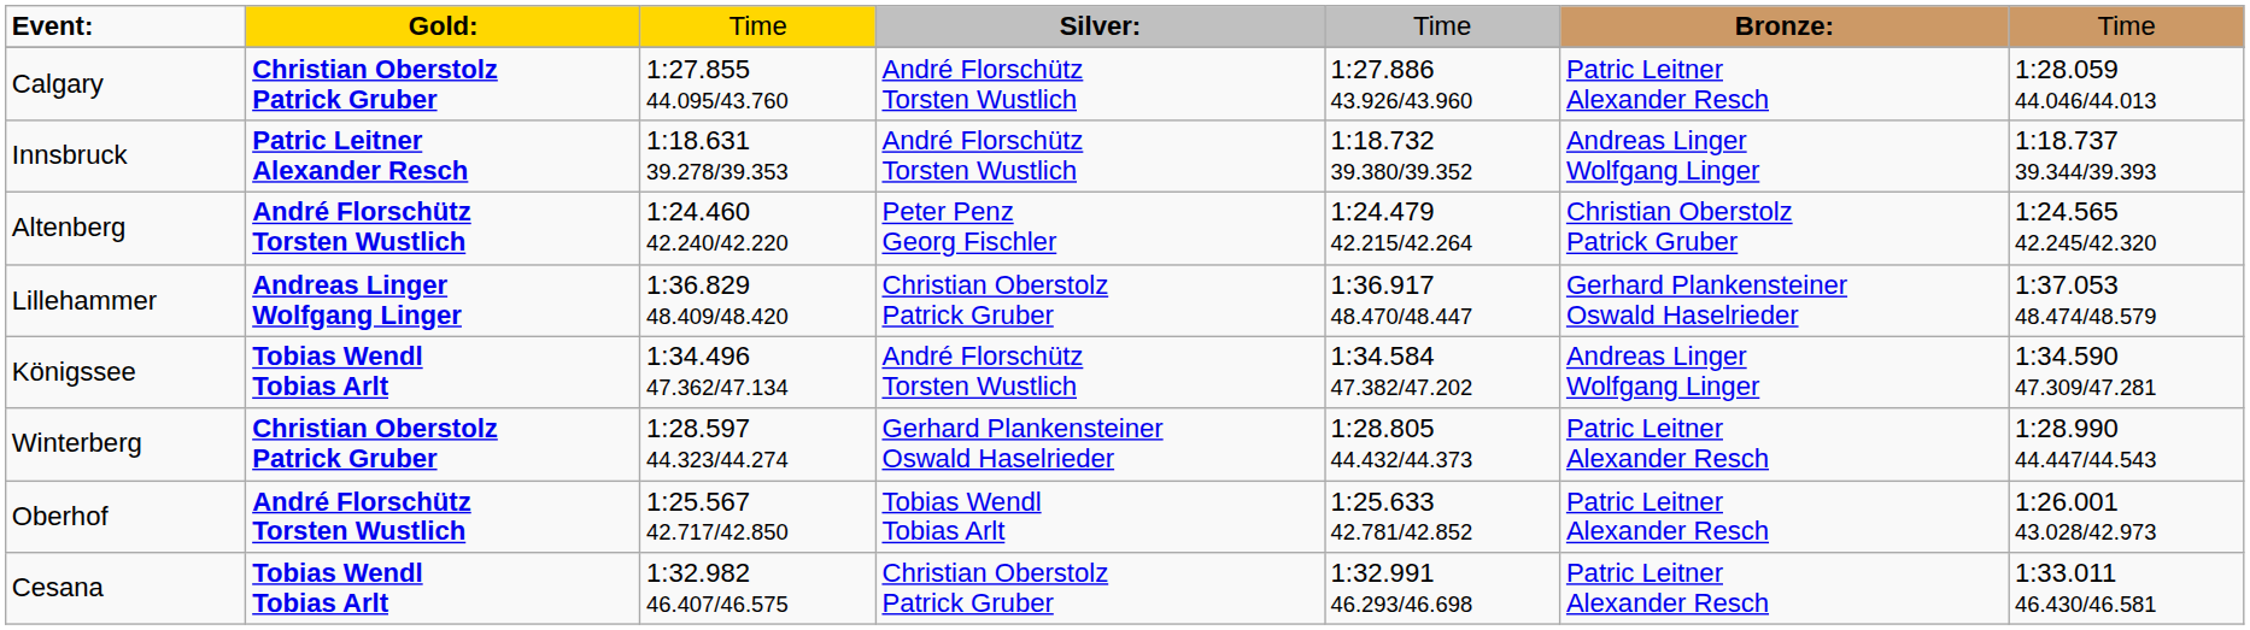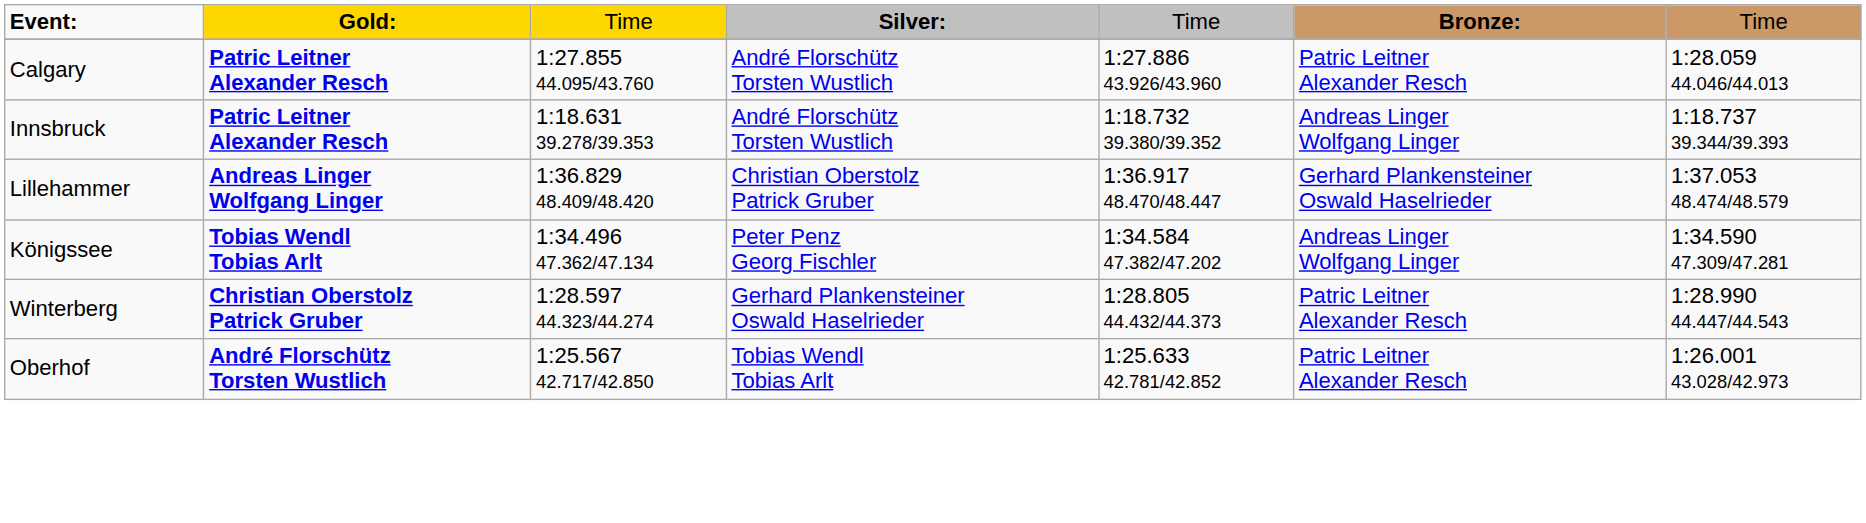Calgary | column 2: Christian Oberstolz Patrick Gruber -> Patric Leitner Alexander Resch
- row: Altenberg | André Florschütz Torsten Wustlich | 1:24.460 42.240/42.220 | Peter Penz Georg Fischler | 1:24.479 42.215/42.264 | Christian Oberstolz Patrick Gruber | 1:24.565 42.245/42.320
Königssee | column 4: André Florschütz Torsten Wustlich -> Peter Penz Georg Fischler
- row: Cesana | Tobias Wendl Tobias Arlt | 1:32.982 46.407/46.575 | Christian Oberstolz Patrick Gruber | 1:32.991 46.293/46.698 | Patric Leitner Alexander Resch | 1:33.011 46.430/46.581
